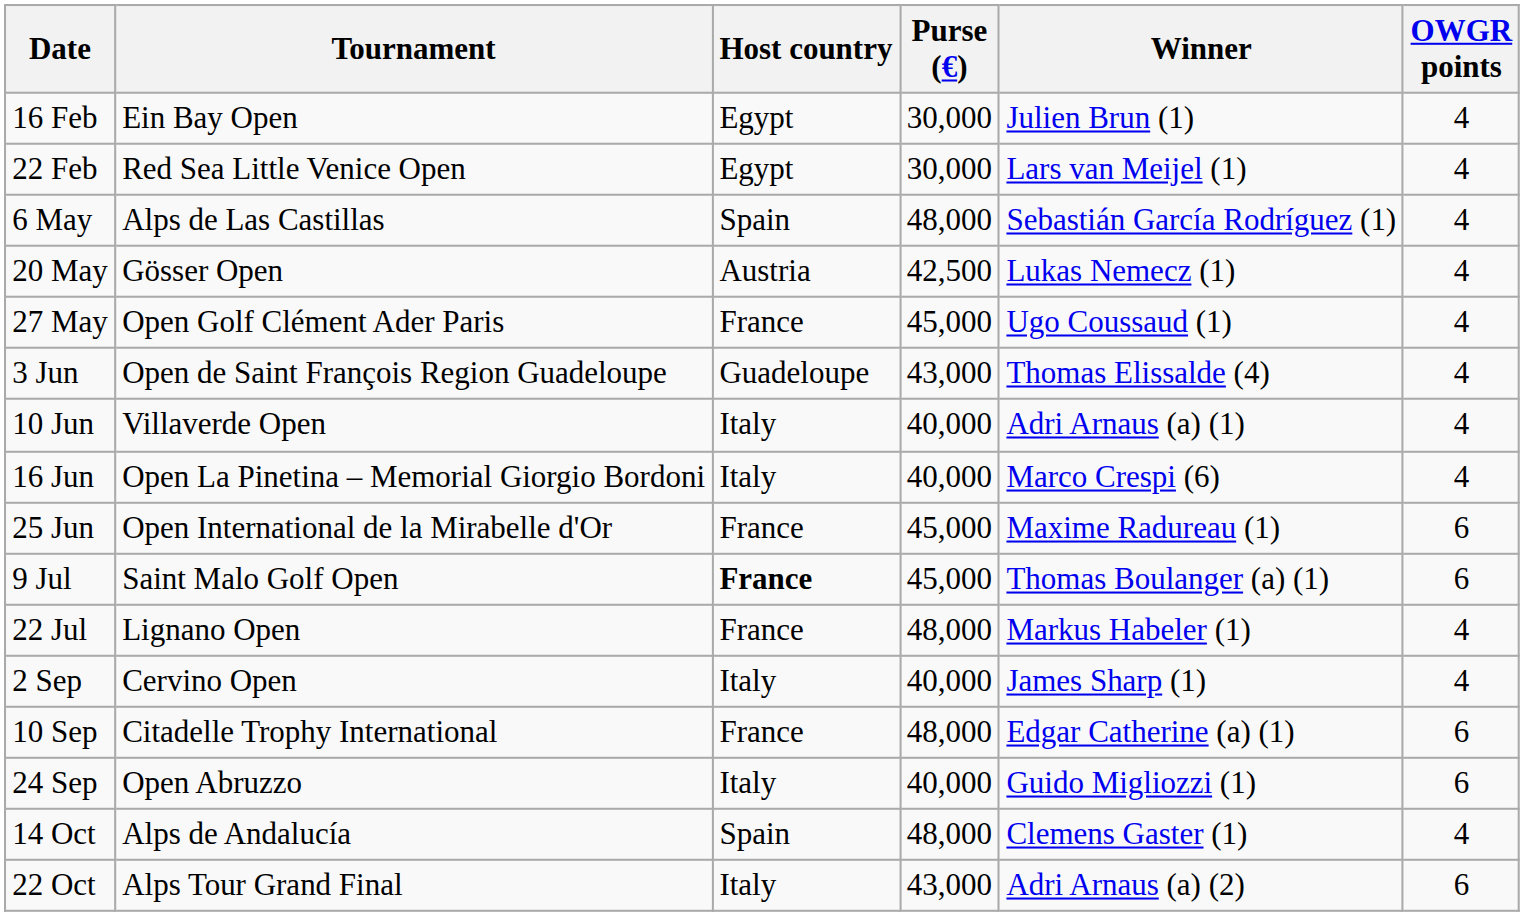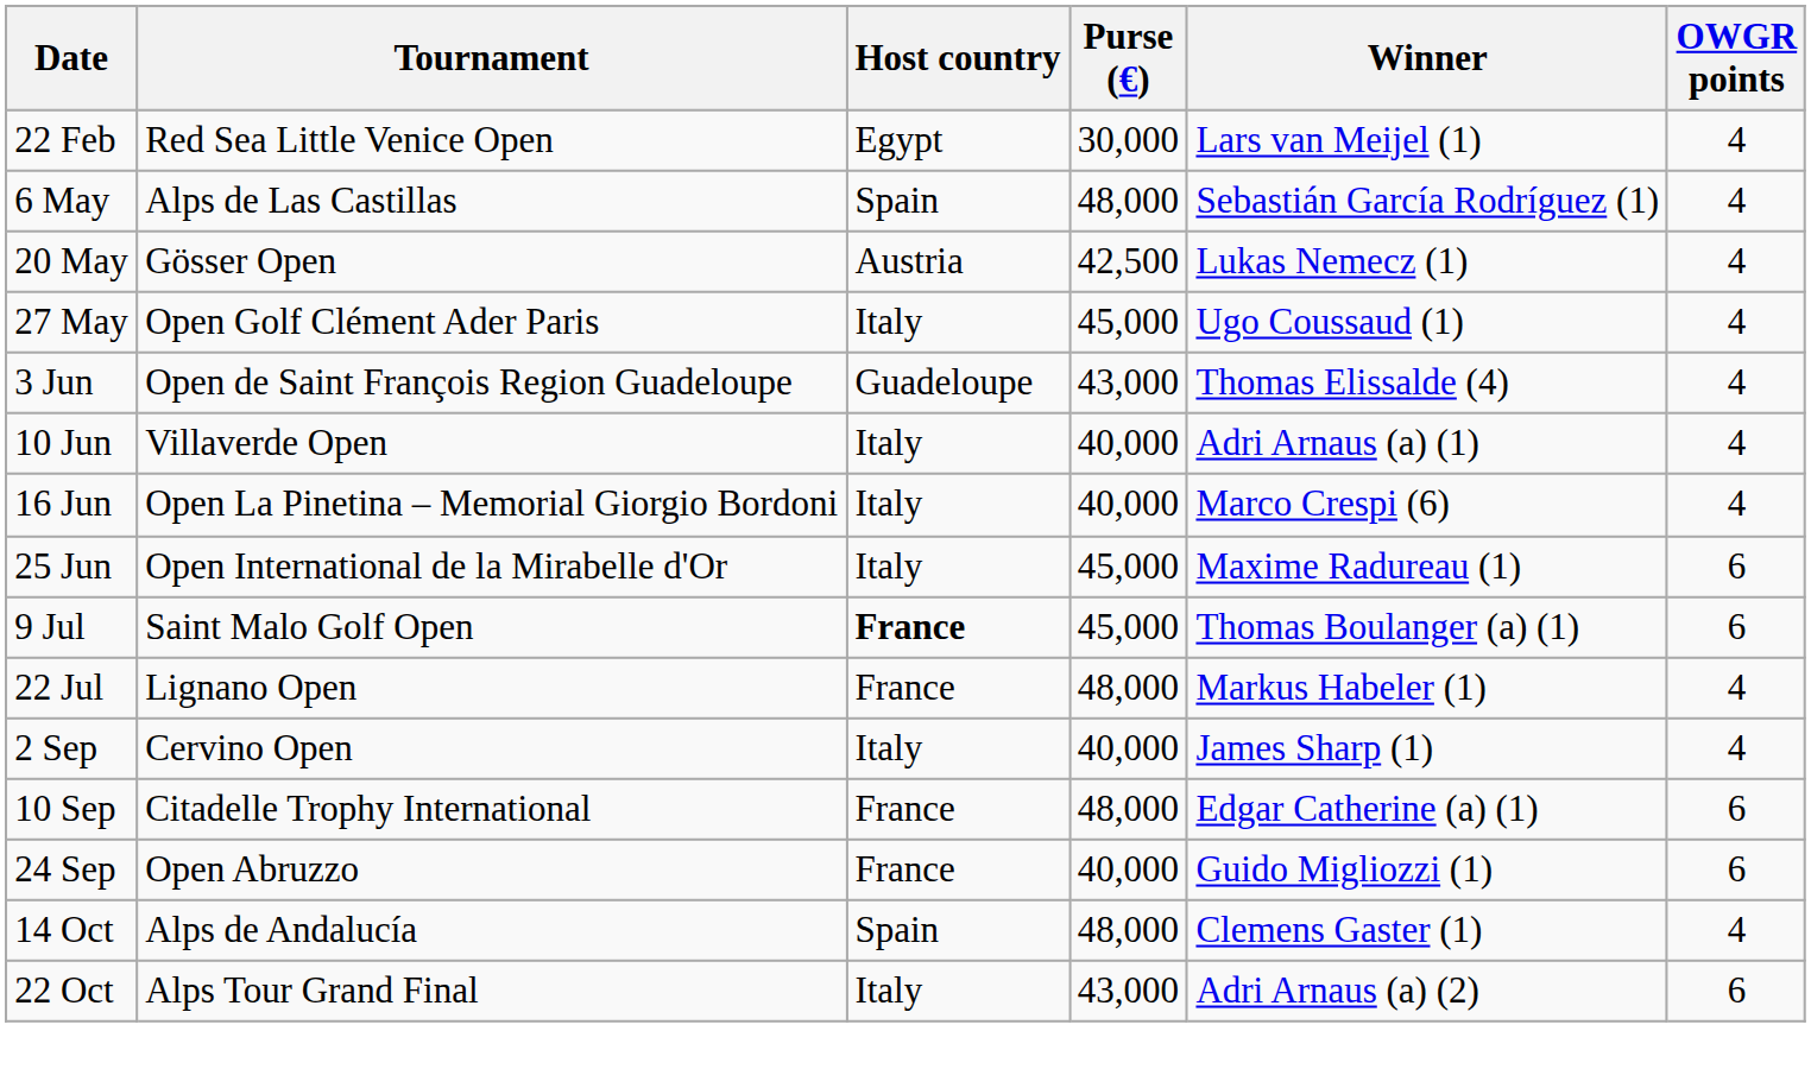- row: 16 Feb | Ein Bay Open | Egypt | 30,000 | Julien Brun (1) | 4
27 May | Host country: France -> Italy
25 Jun | Host country: France -> Italy
24 Sep | Host country: Italy -> France
